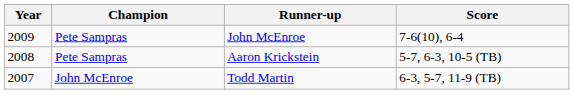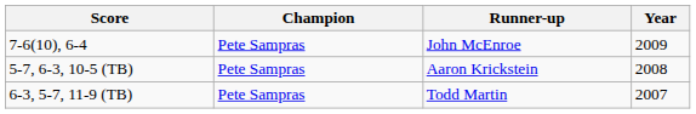columns swapped: Year <-> Score
Todd Martin | Champion: John McEnroe -> Pete Sampras
